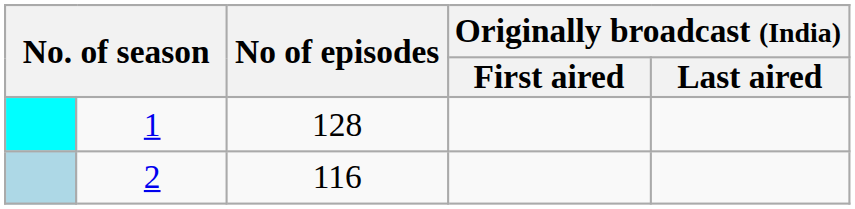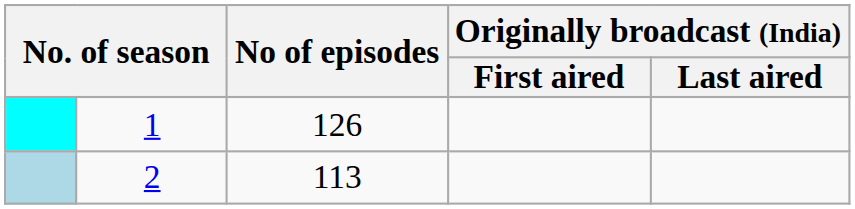1 | No of episodes: 128 -> 126
2 | No of episodes: 116 -> 113
